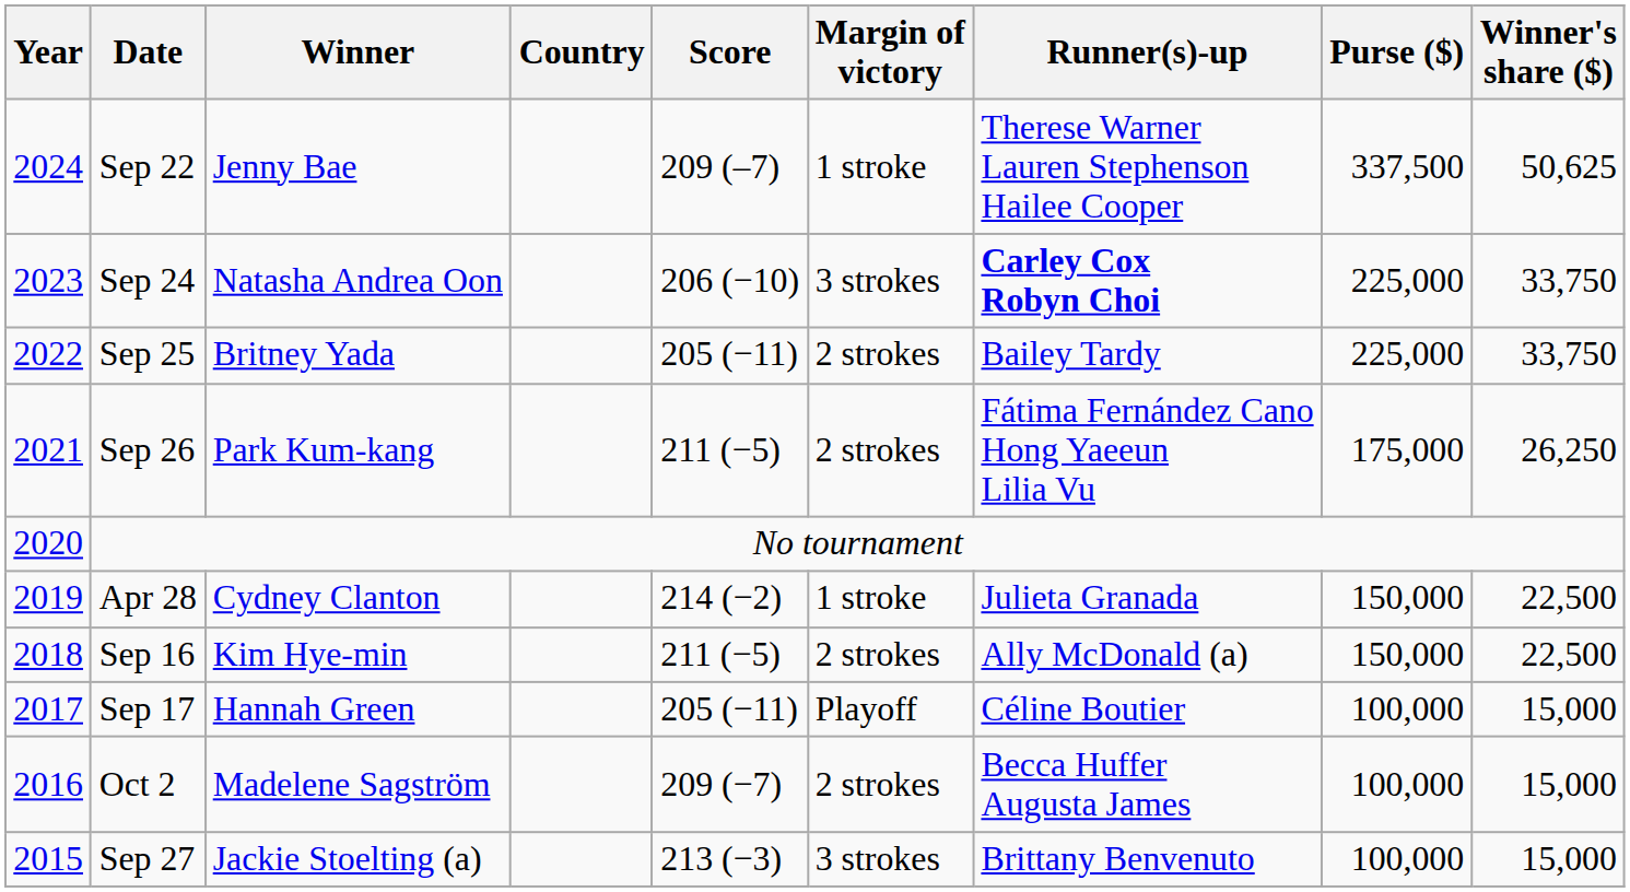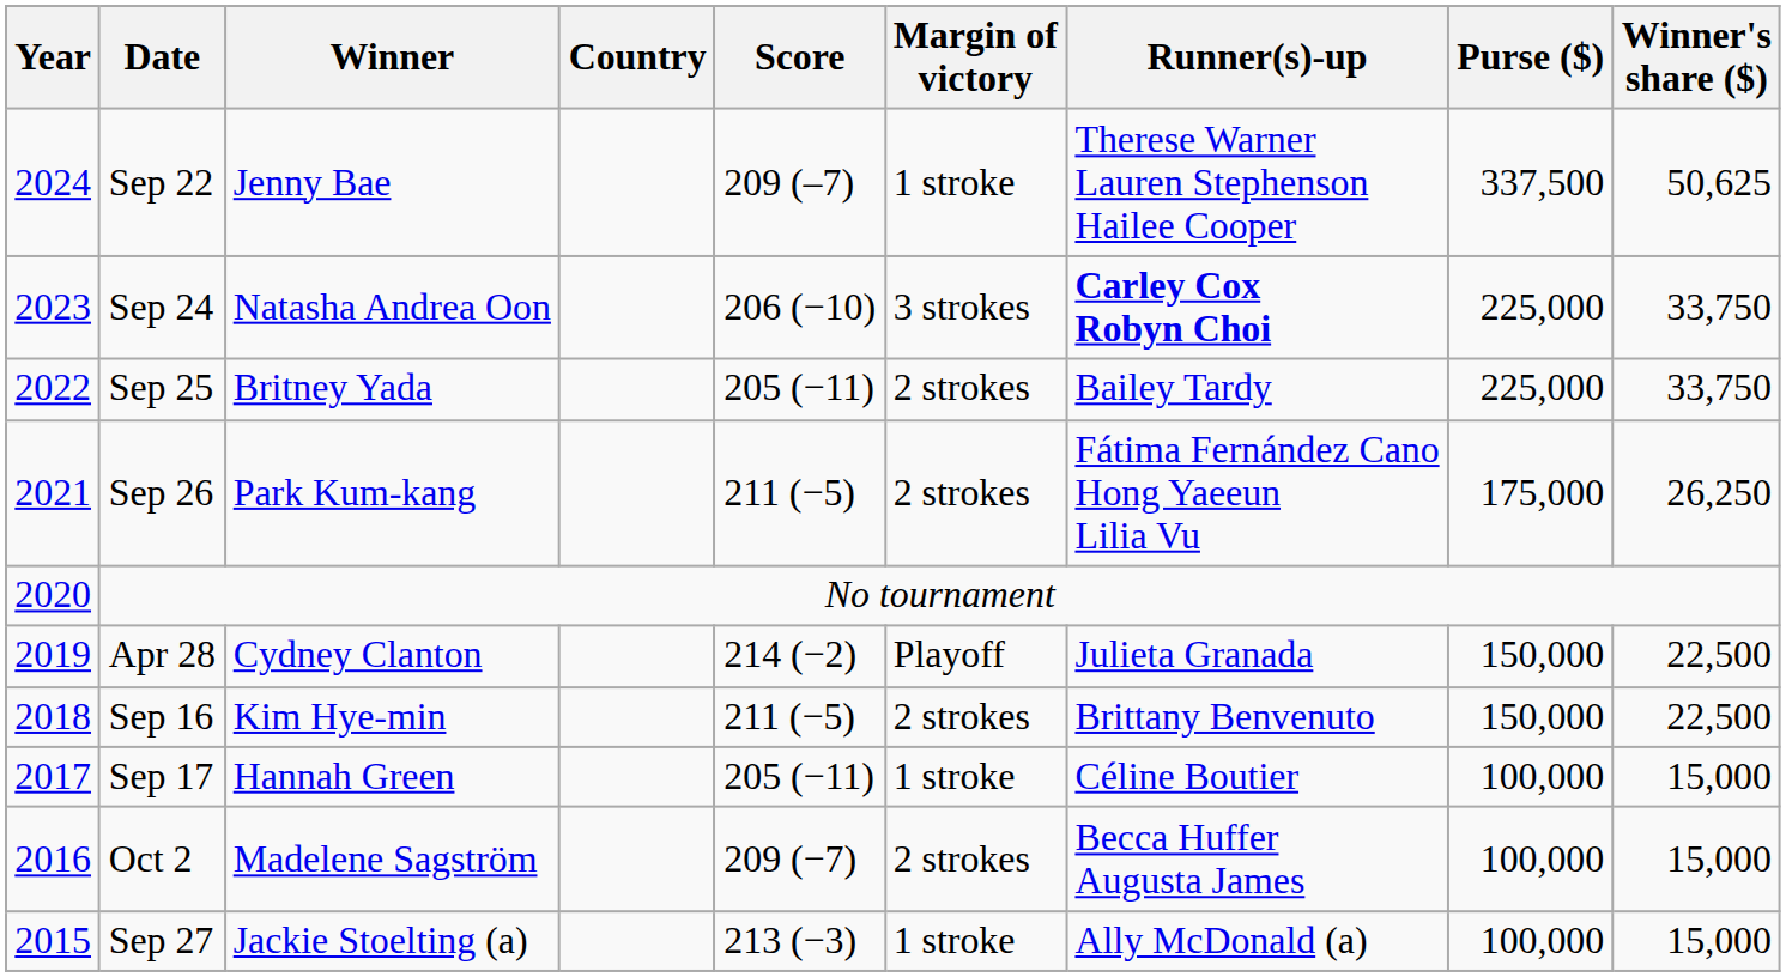Apr 28 | Margin of victory: 1 stroke -> Playoff
Sep 16 | Runner(s)-up: Ally McDonald (a) -> Brittany Benvenuto
Sep 17 | Margin of victory: Playoff -> 1 stroke
Sep 27 | Margin of victory: 3 strokes -> 1 stroke
Sep 27 | Runner(s)-up: Brittany Benvenuto -> Ally McDonald (a)
